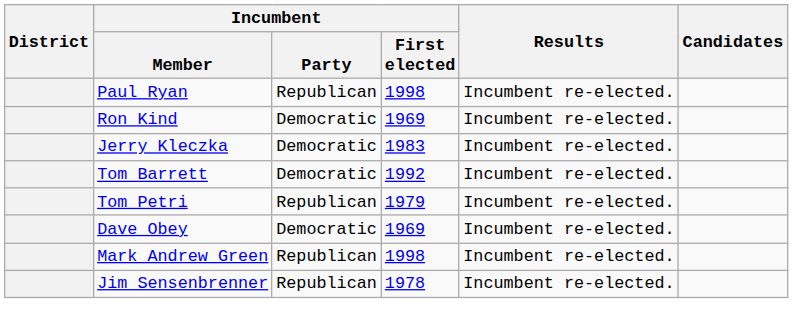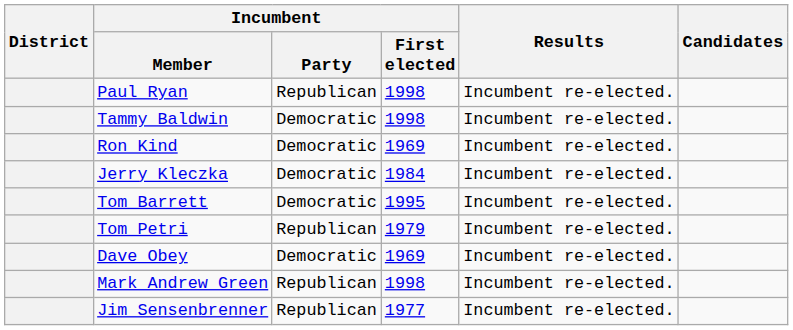+ row: Tammy Baldwin | Democratic | 1998 | Incumbent re-elected.
Jerry Kleczka | Incumbent / First elected: 1983 -> 1984
Tom Barrett | Incumbent / First elected: 1992 -> 1995
Jim Sensenbrenner | Incumbent / First elected: 1978 -> 1977
